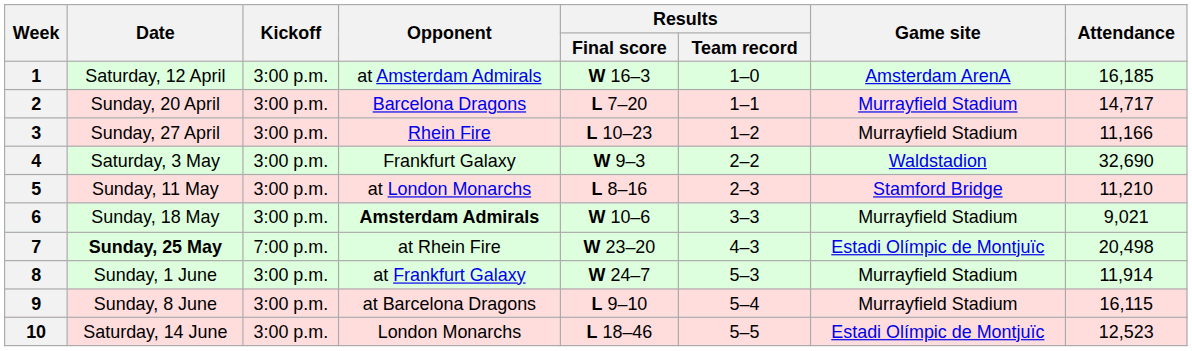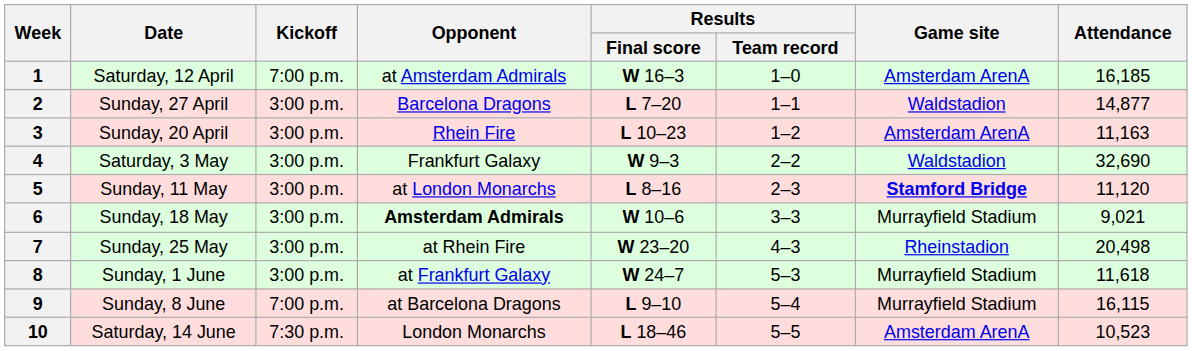1 | Kickoff: 3:00 p.m. -> 7:00 p.m.
2 | Date: Sunday, 20 April -> Sunday, 27 April
2 | Game site: Murrayfield Stadium -> Waldstadion
2 | Attendance: 14,717 -> 14,877
3 | Date: Sunday, 27 April -> Sunday, 20 April
3 | Game site: Murrayfield Stadium -> Amsterdam ArenA
3 | Attendance: 11,166 -> 11,163
5 | Game site: normal -> bold
5 | Attendance: 11,210 -> 11,120
7 | Date: bold -> normal
7 | Kickoff: 7:00 p.m. -> 3:00 p.m.
7 | Game site: Estadi Olímpic de Montjuïc -> Rheinstadion
8 | Attendance: 11,914 -> 11,618
9 | Kickoff: 3:00 p.m. -> 7:00 p.m.
10 | Kickoff: 3:00 p.m. -> 7:30 p.m.
10 | Game site: Estadi Olímpic de Montjuïc -> Amsterdam ArenA
10 | Attendance: 12,523 -> 10,523
